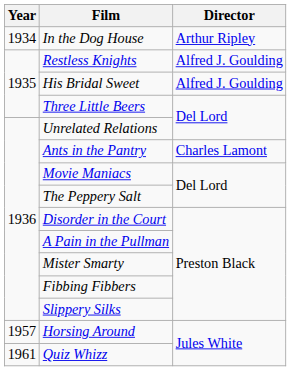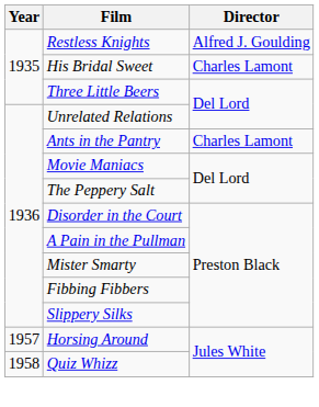- row: 1934 | In the Dog House | Arthur Ripley
His Bridal Sweet | Director: Alfred J. Goulding -> Charles Lamont
Quiz Whizz | Year: 1961 -> 1958
